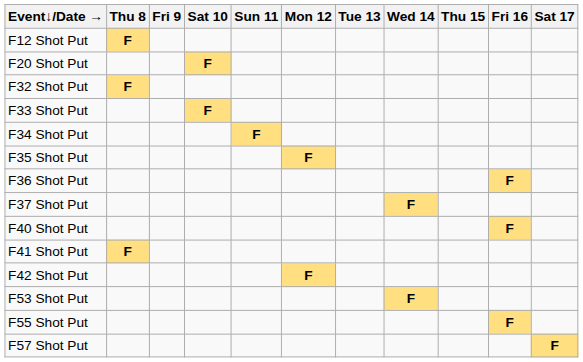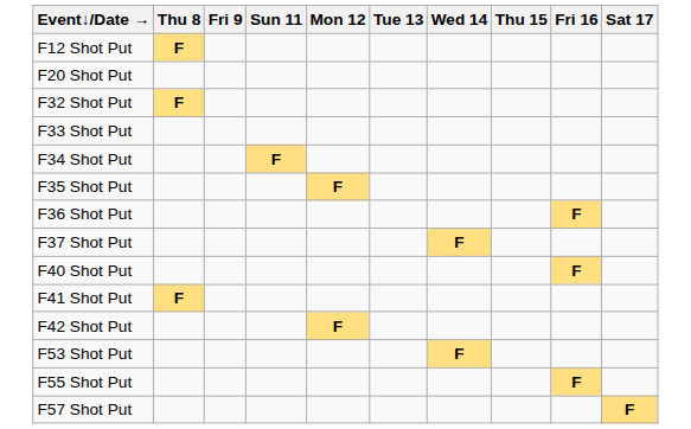- column: Sat 10 | F | F
